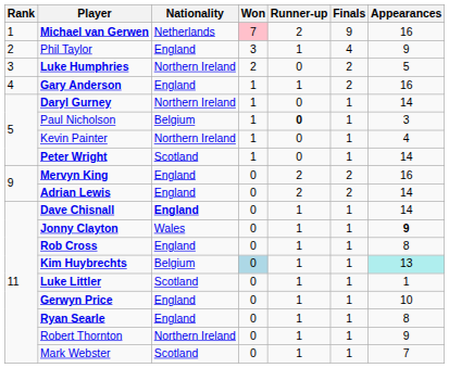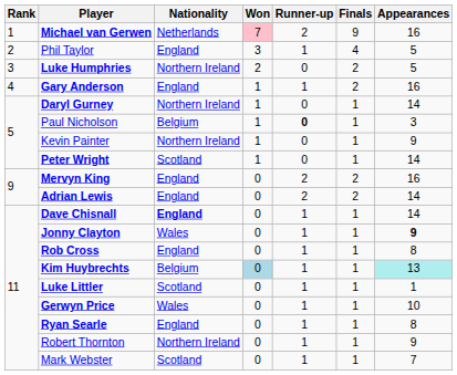Phil Taylor | Appearances: 9 -> 5
Kevin Painter | Appearances: 4 -> 9
Gerwyn Price | Nationality: England -> Wales
